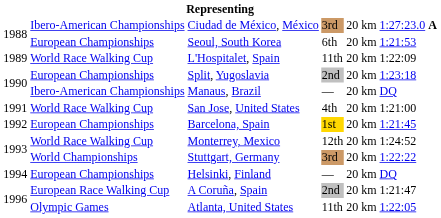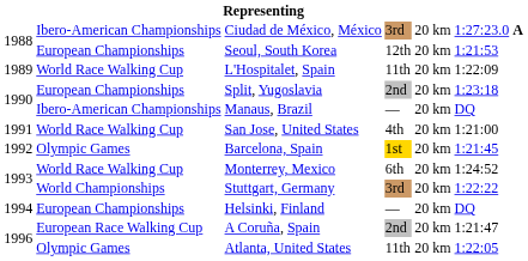Seoul, South Korea | column 4: 6th -> 12th
Barcelona, Spain | column 2: European Championships -> Olympic Games
Monterrey, Mexico | column 4: 12th -> 6th
